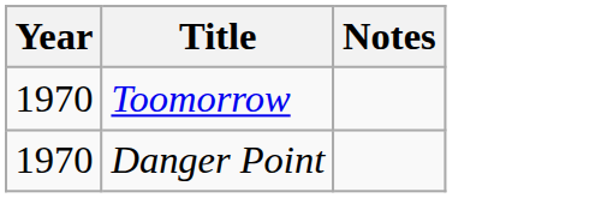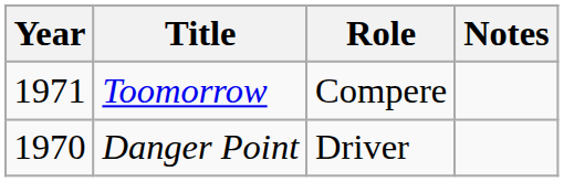+ column: Role | Compere | Driver
Toomorrow | Year: 1970 -> 1971
